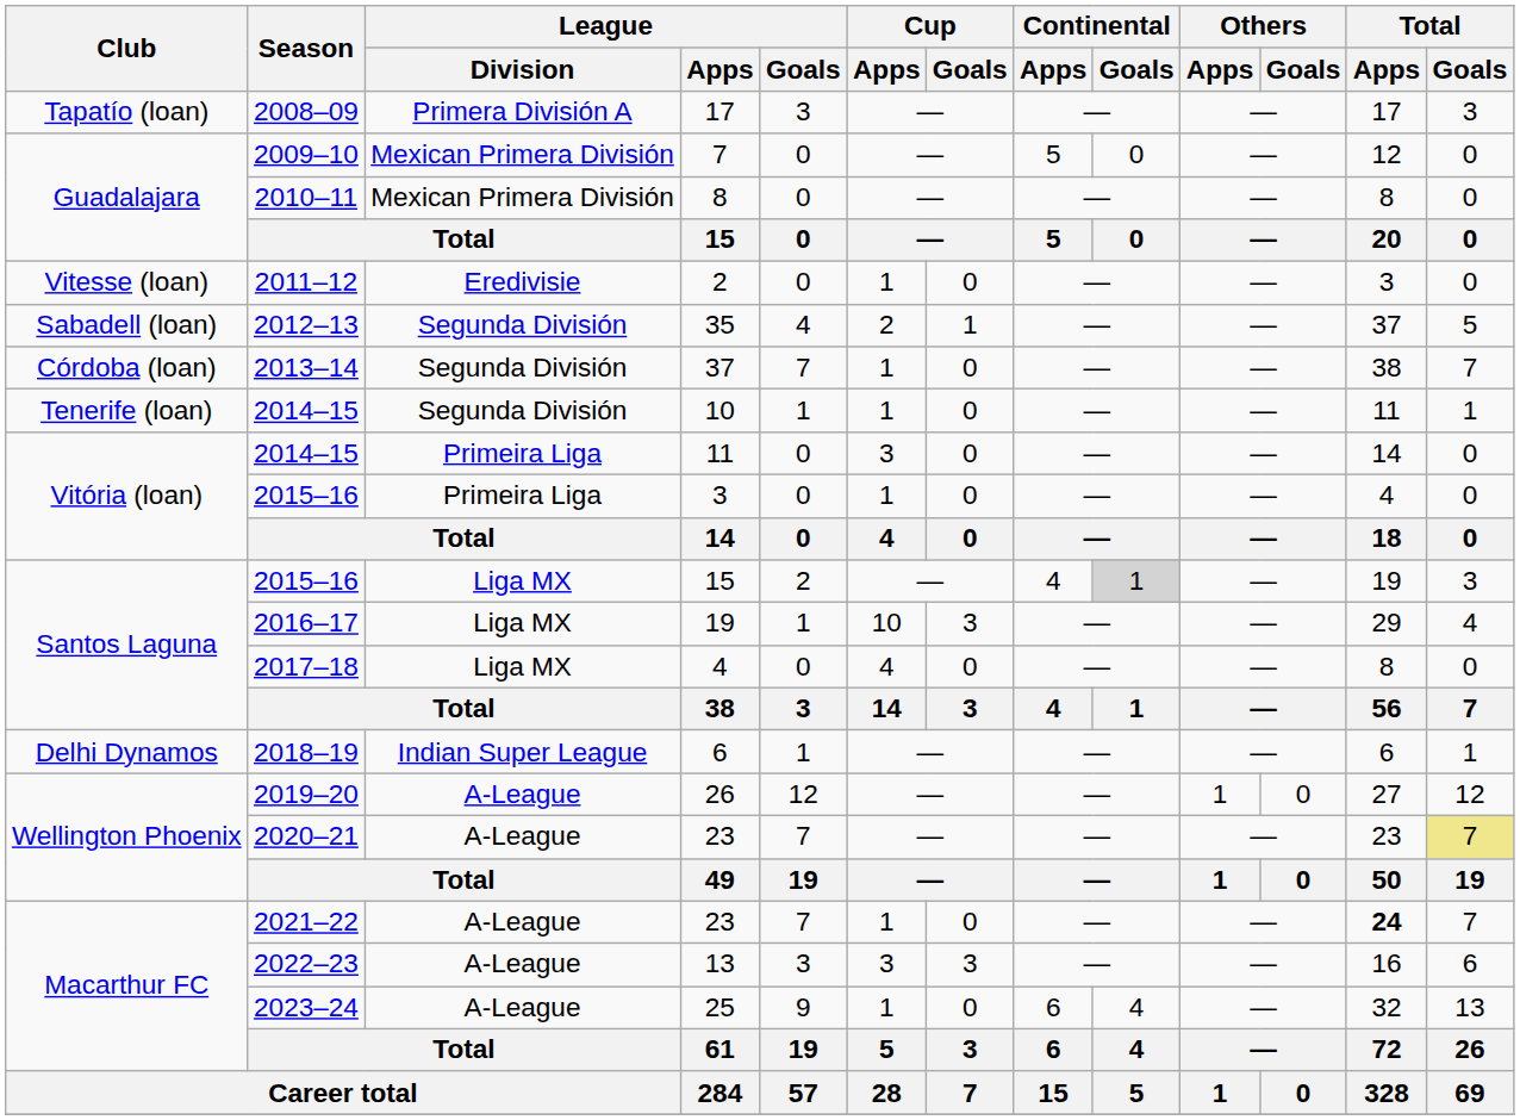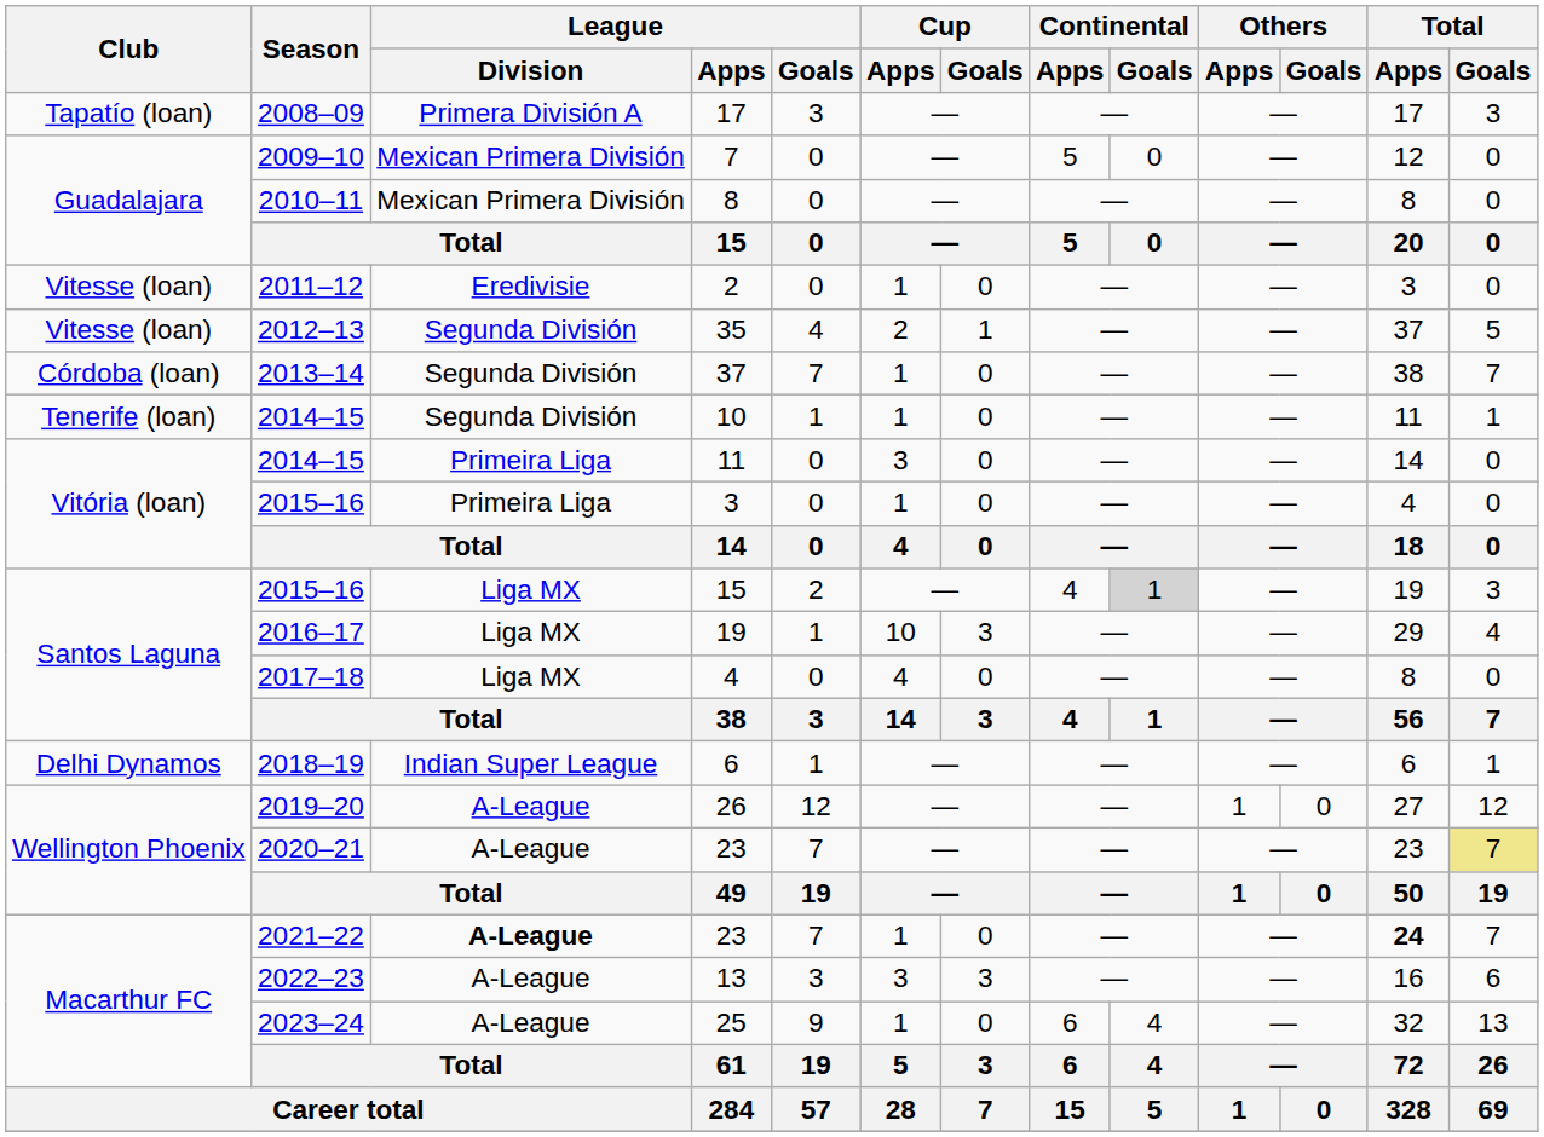35 | Club: Sabadell (loan) -> Vitesse (loan)
2021–22 / 23 | League / Division: normal -> bold
